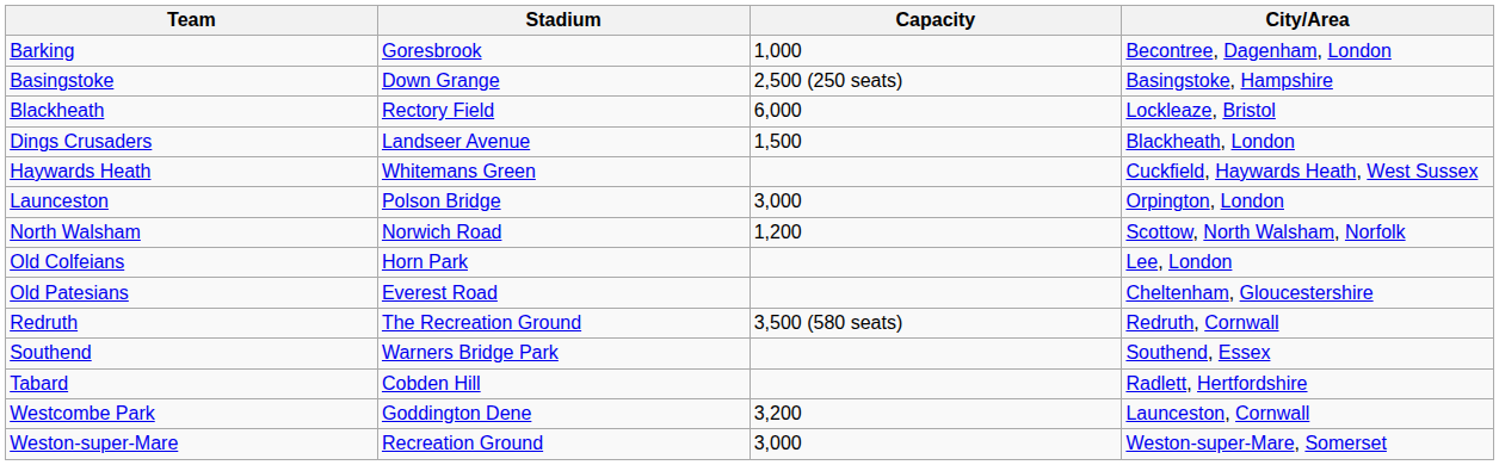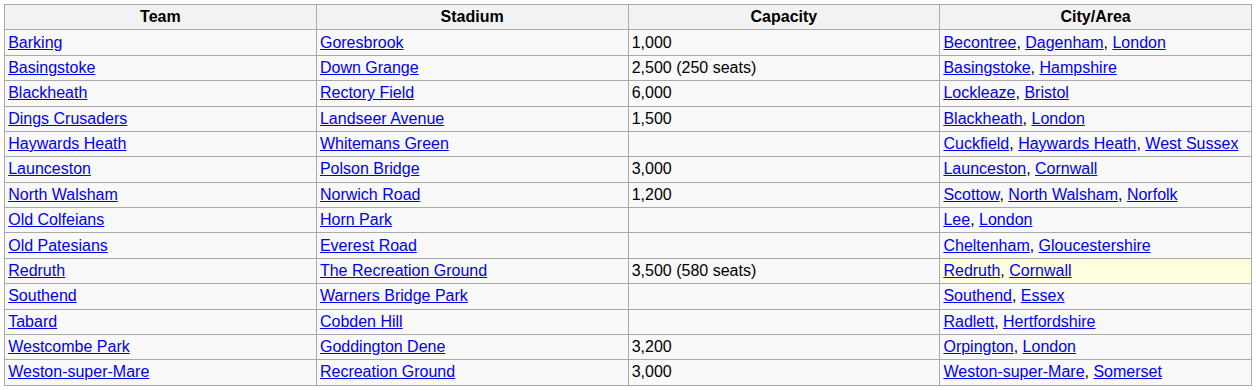Launceston | City/Area: Orpington, London -> Launceston, Cornwall
Redruth | City/Area: no background -> lightyellow background
Westcombe Park | City/Area: Launceston, Cornwall -> Orpington, London
